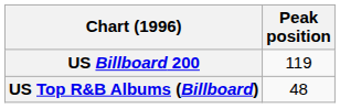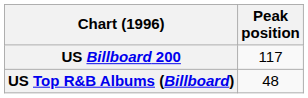US Billboard 200 | Peak position: 119 -> 117
